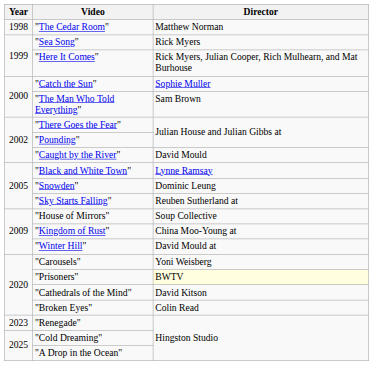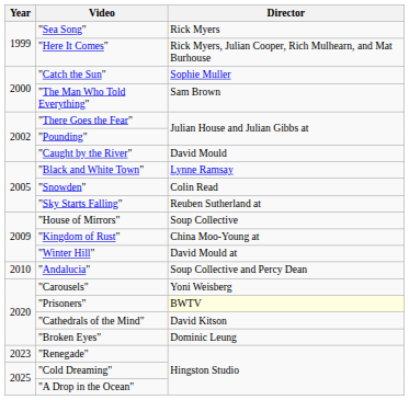- row: 1998 | "The Cedar Room" | Matthew Norman
"Snowden" | Director: Dominic Leung -> Colin Read
+ row: 2010 | "Andalucia" | Soup Collective and Percy Dean
"Broken Eyes" | Director: Colin Read -> Dominic Leung
